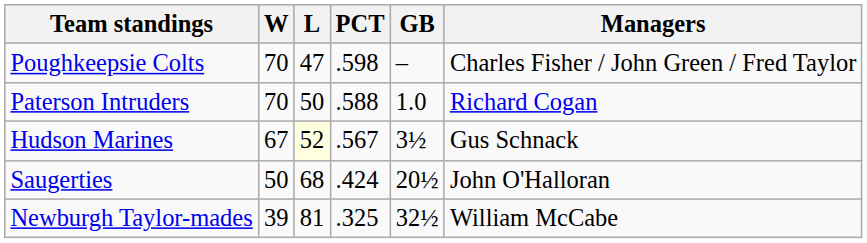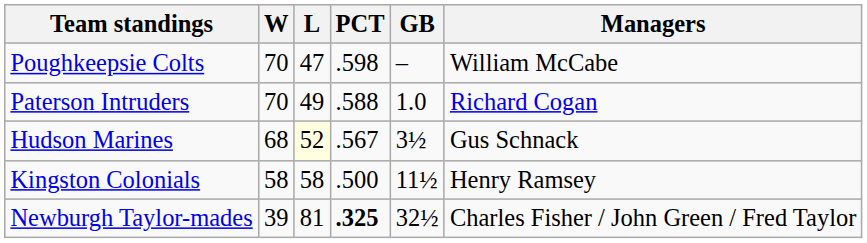Poughkeepsie Colts | Managers: Charles Fisher / John Green / Fred Taylor -> William McCabe
Paterson Intruders | L: 50 -> 49
Hudson Marines | W: 67 -> 68
+ row: Kingston Colonials | 58 | 58 | .500 | 11½ | Henry Ramsey
- row: Saugerties | 50 | 68 | .424 | 20½ | John O'Halloran
Newburgh Taylor-mades | PCT: normal -> bold
Newburgh Taylor-mades | Managers: William McCabe -> Charles Fisher / John Green / Fred Taylor
